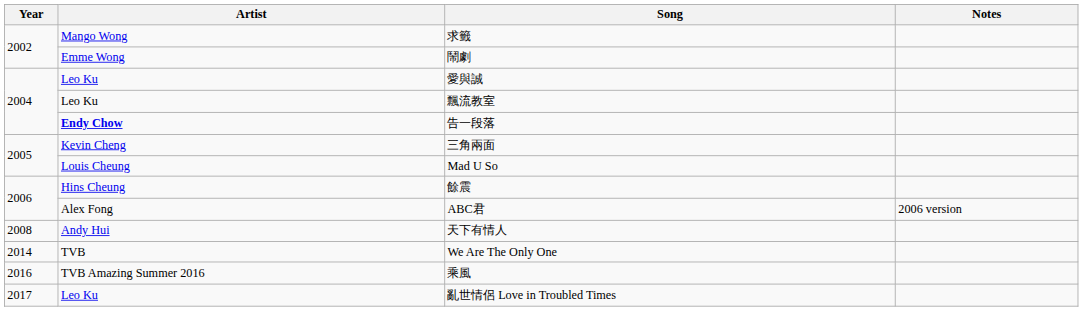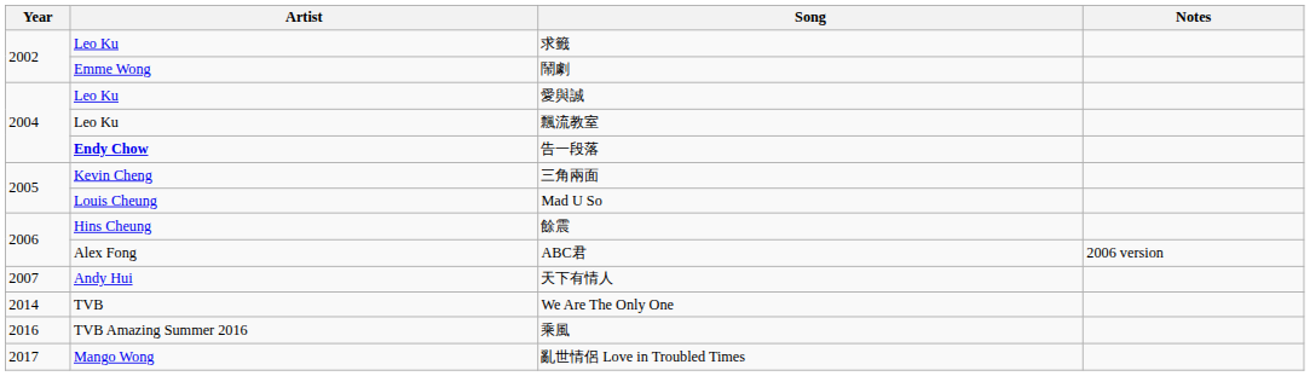求籤 | Artist: Mango Wong -> Leo Ku
天下有情人 | Year: 2008 -> 2007
亂世情侶 Love in Troubled Times | Artist: Leo Ku -> Mango Wong
